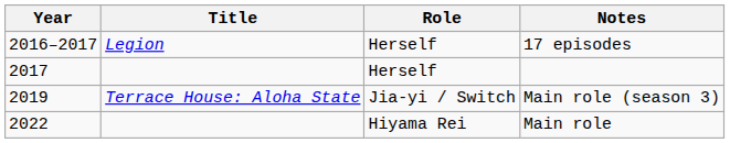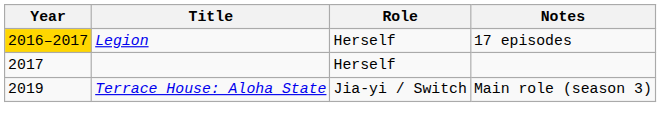17 episodes | Year: no background -> gold background
- row: 2022 | Hiyama Rei | Main role
